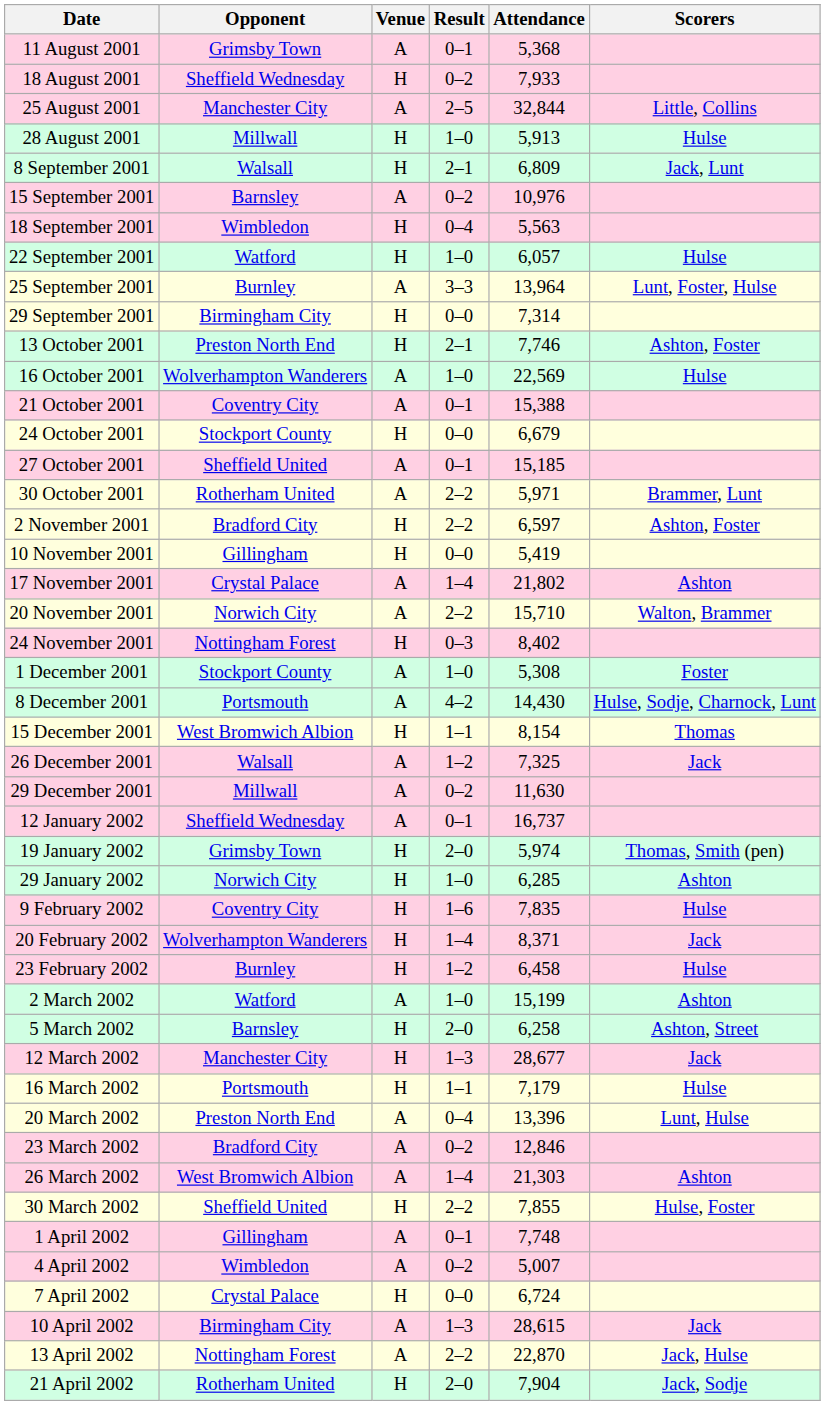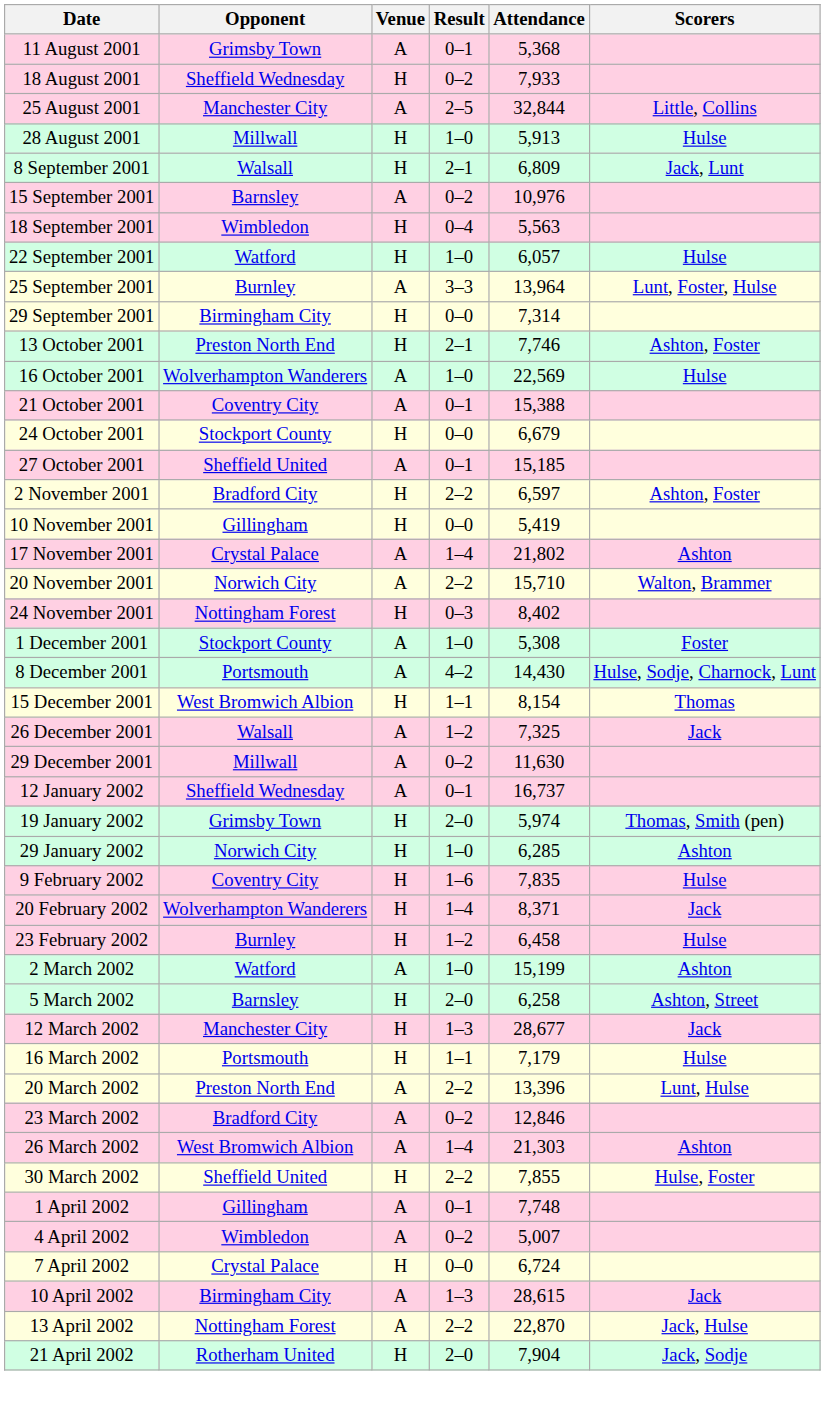- row: 30 October 2001 | Rotherham United | A | 2–2 | 5,971 | Brammer, Lunt
20 March 2002 | Result: 0–4 -> 2–2
